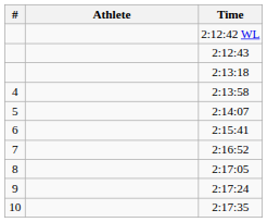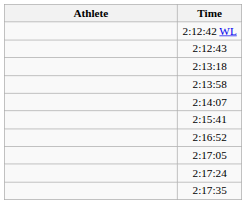- column: # | 4 | 5 | 6 | 7 | 8 | 9 | 10
